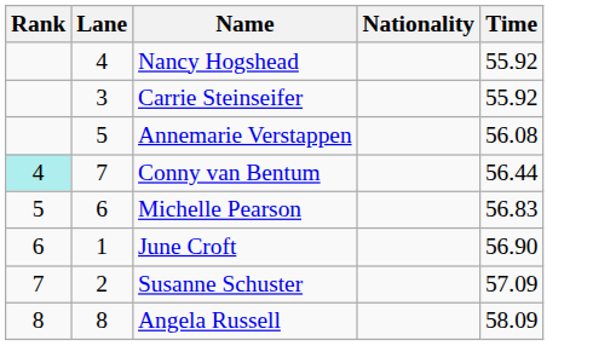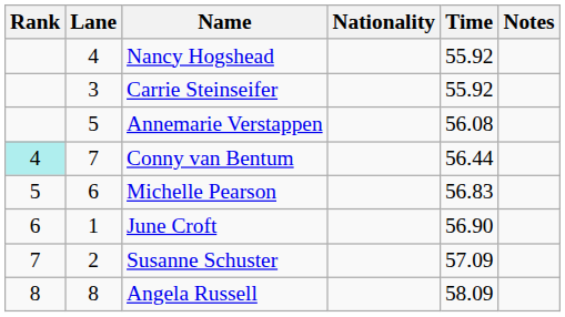+ column: Notes
